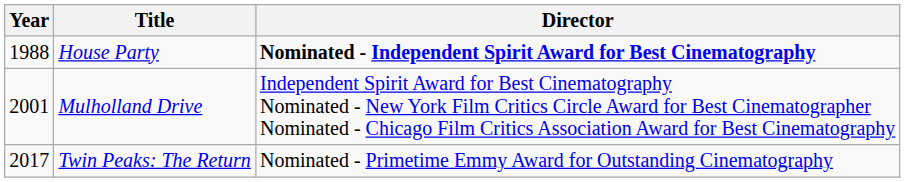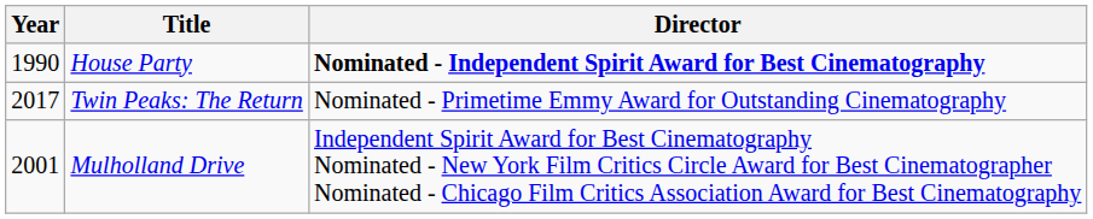House Party | Year: 1988 -> 1990
rows swapped: Mulholland Drive <-> Twin Peaks: The Return
